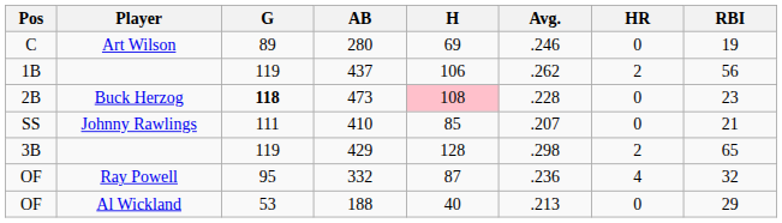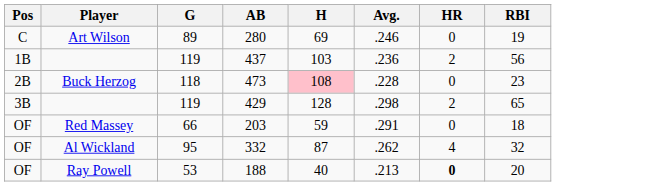437 | H: 106 -> 103
437 | Avg.: .262 -> .236
473 | G: bold -> normal
- row: SS | Johnny Rawlings | 111 | 410 | 85 | .207 | 0 | 21
+ row: OF | Red Massey | 66 | 203 | 59 | .291 | 0 | 18
332 | Player: Ray Powell -> Al Wickland
332 | Avg.: .236 -> .262
188 | Player: Al Wickland -> Ray Powell
188 | HR: normal -> bold
188 | RBI: 29 -> 20
